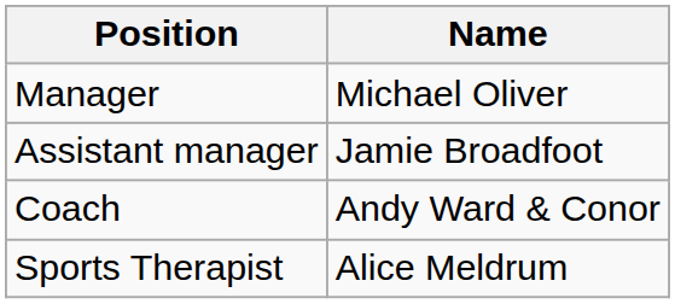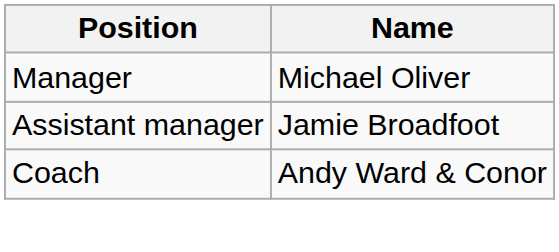- row: Sports Therapist | Alice Meldrum
